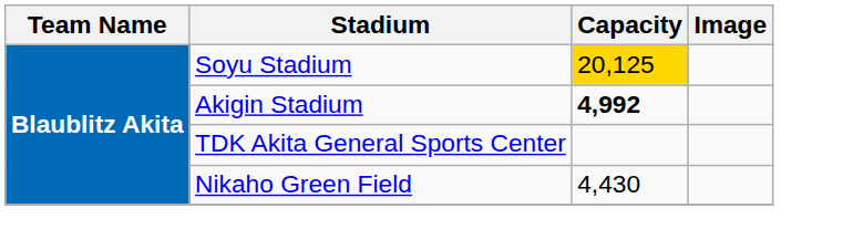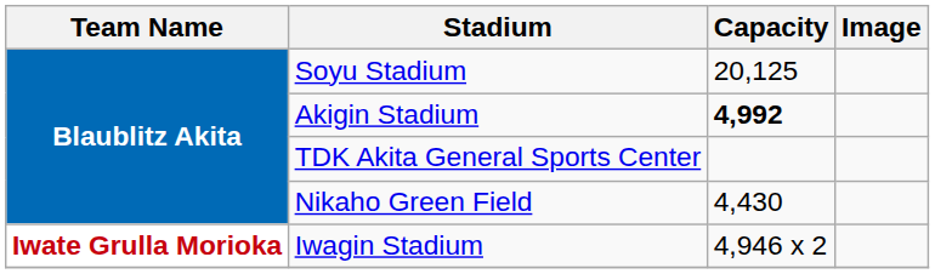Soyu Stadium | Capacity: gold background -> no background
+ row: Iwate Grulla Morioka | Iwagin Stadium | 4,946 x 2
